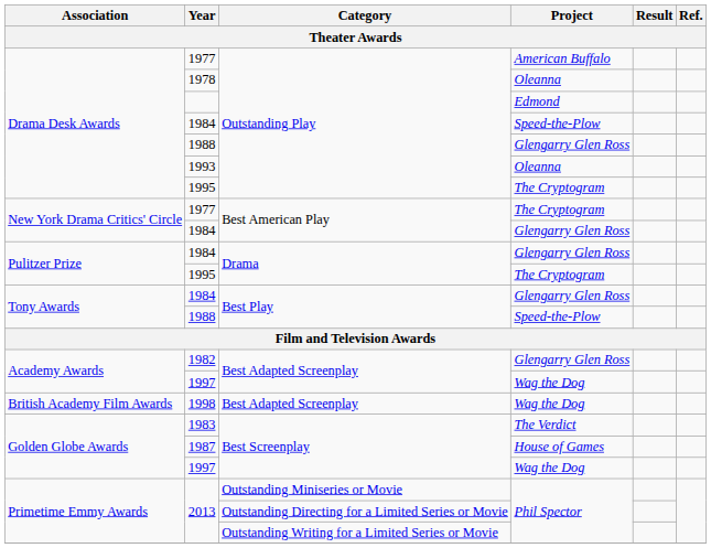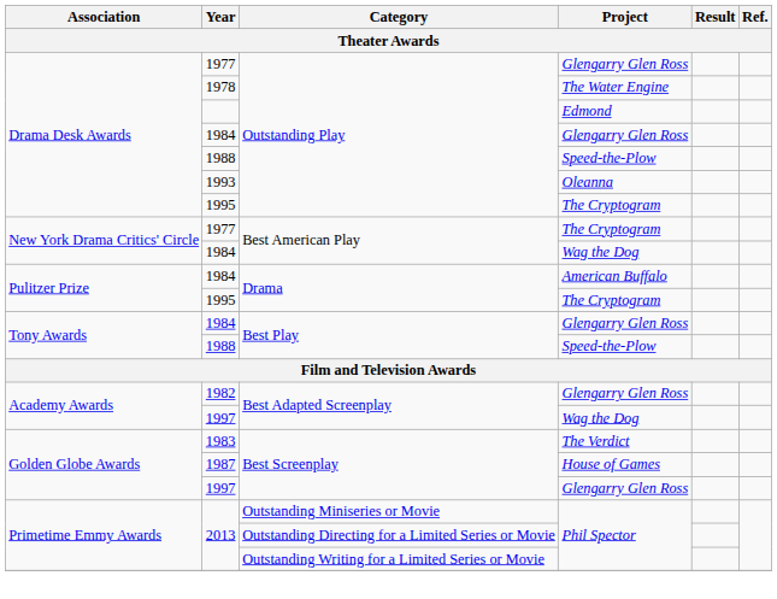1977 / Outstanding Play | Project: American Buffalo -> Glengarry Glen Ross
1978 | Project: Oleanna -> The Water Engine
1984 / Outstanding Play | Project: Speed-the-Plow -> Glengarry Glen Ross
1988 / Outstanding Play | Project: Glengarry Glen Ross -> Speed-the-Plow
1984 / Best American Play | Project: Glengarry Glen Ross -> Wag the Dog
1984 / Drama | Project: Glengarry Glen Ross -> American Buffalo
- row: British Academy Film Awards | 1998 | Best Adapted Screenplay | Wag the Dog
1997 / Best Screenplay | Project: Wag the Dog -> Glengarry Glen Ross
